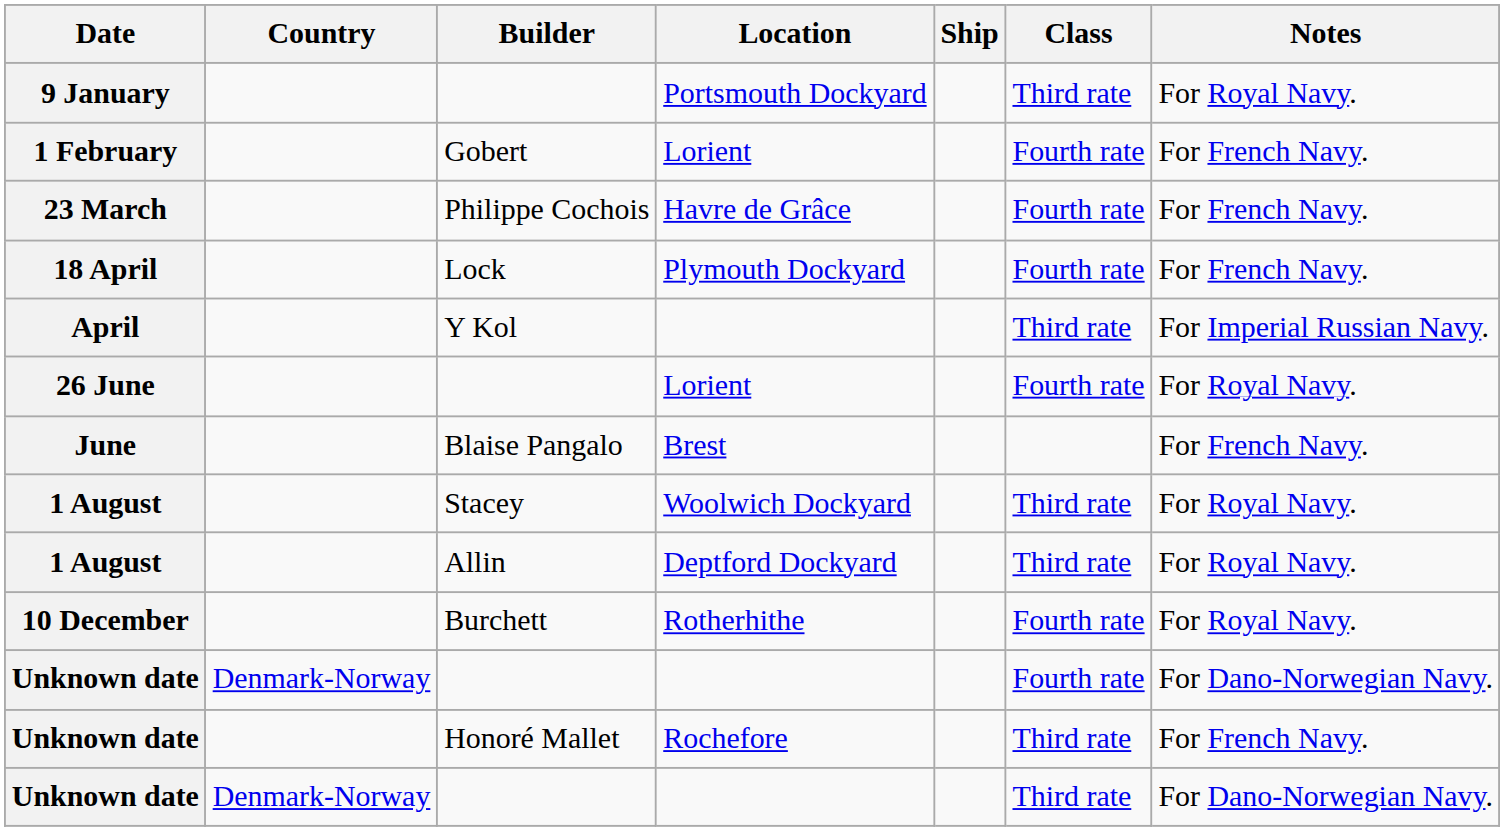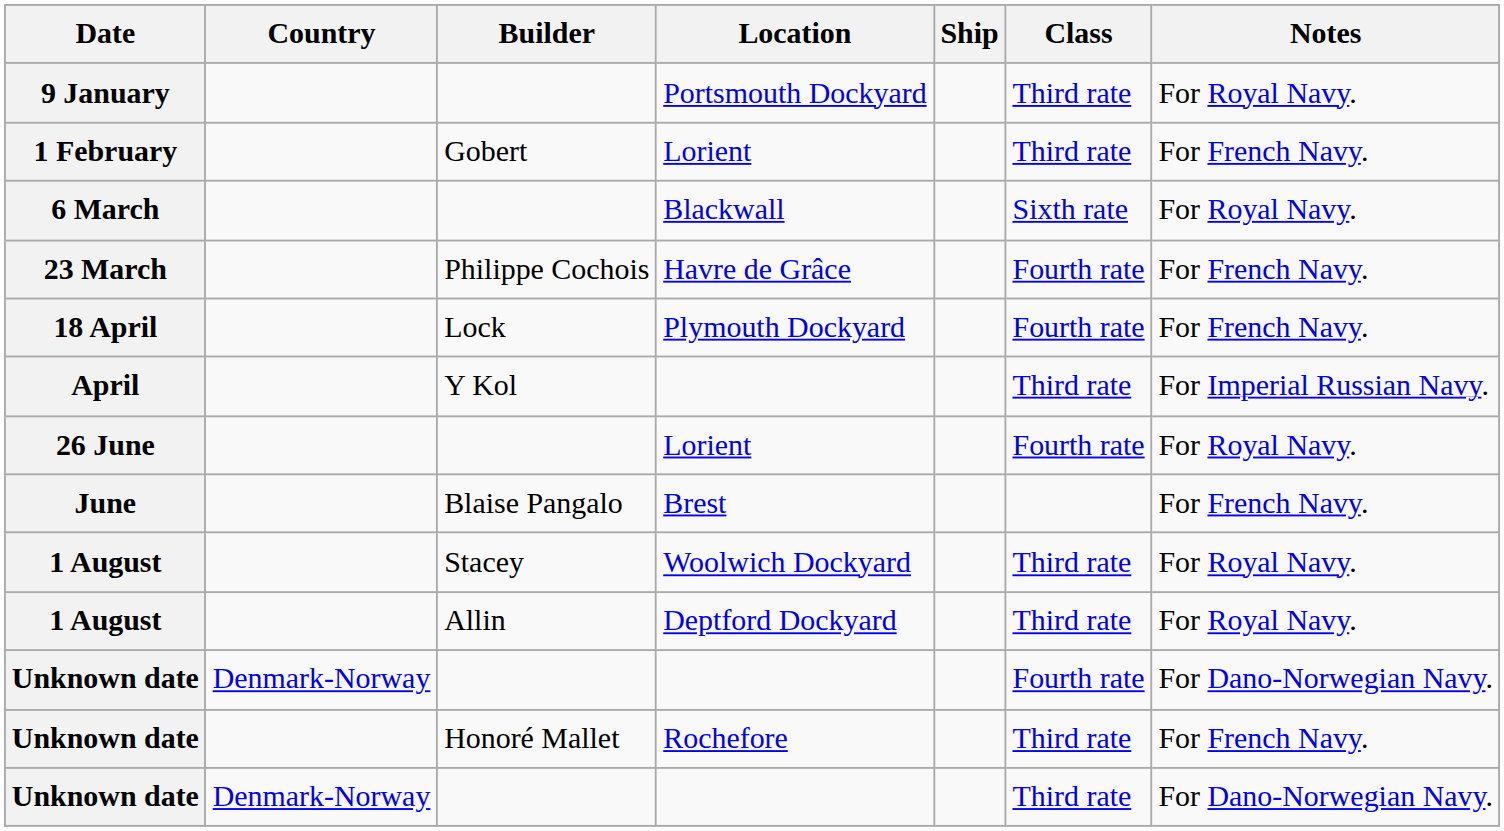1 February | Class: Fourth rate -> Third rate
+ row: 6 March | Blackwall | Sixth rate | For Royal Navy.
- row: 10 December | Burchett | Rotherhithe | Fourth rate | For Royal Navy.
